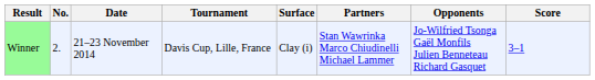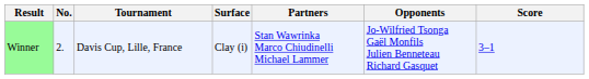- column: Date | 21–23 November 2014
